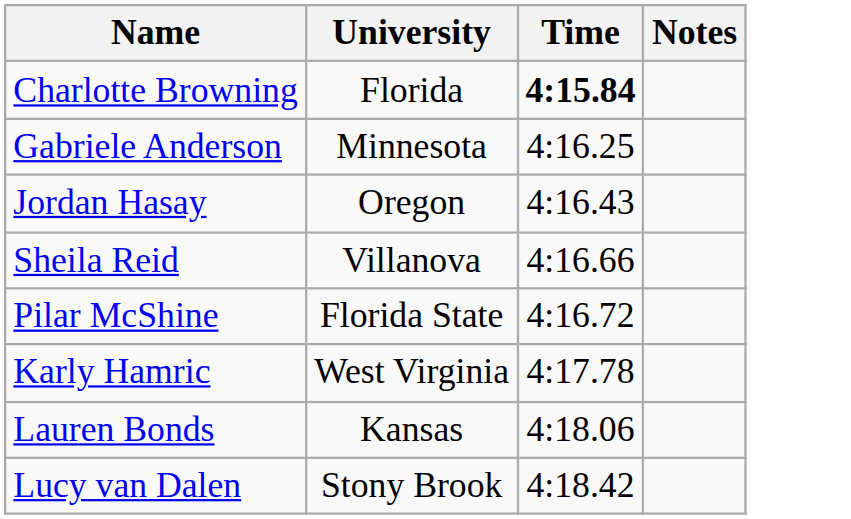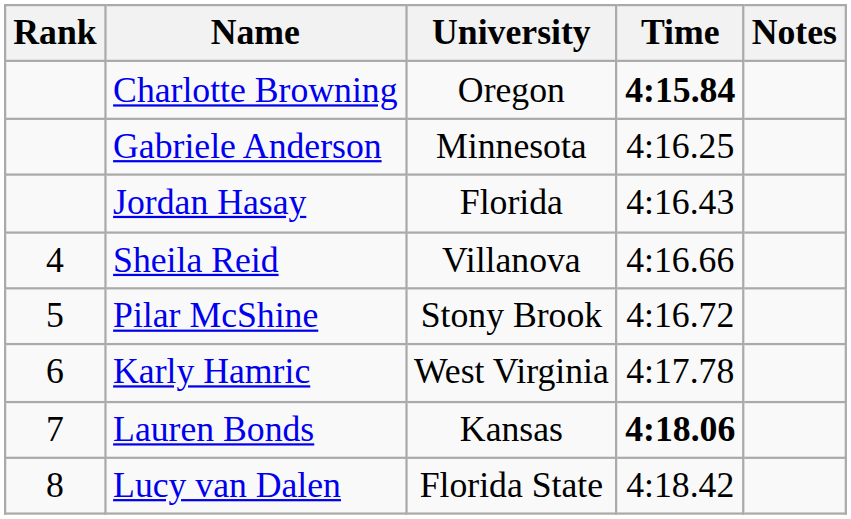+ column: Rank | 4 | 5 | 6 | 7 | 8
Charlotte Browning | University: Florida -> Oregon
Jordan Hasay | University: Oregon -> Florida
Pilar McShine | University: Florida State -> Stony Brook
Lauren Bonds | Time: normal -> bold
Lucy van Dalen | University: Stony Brook -> Florida State
